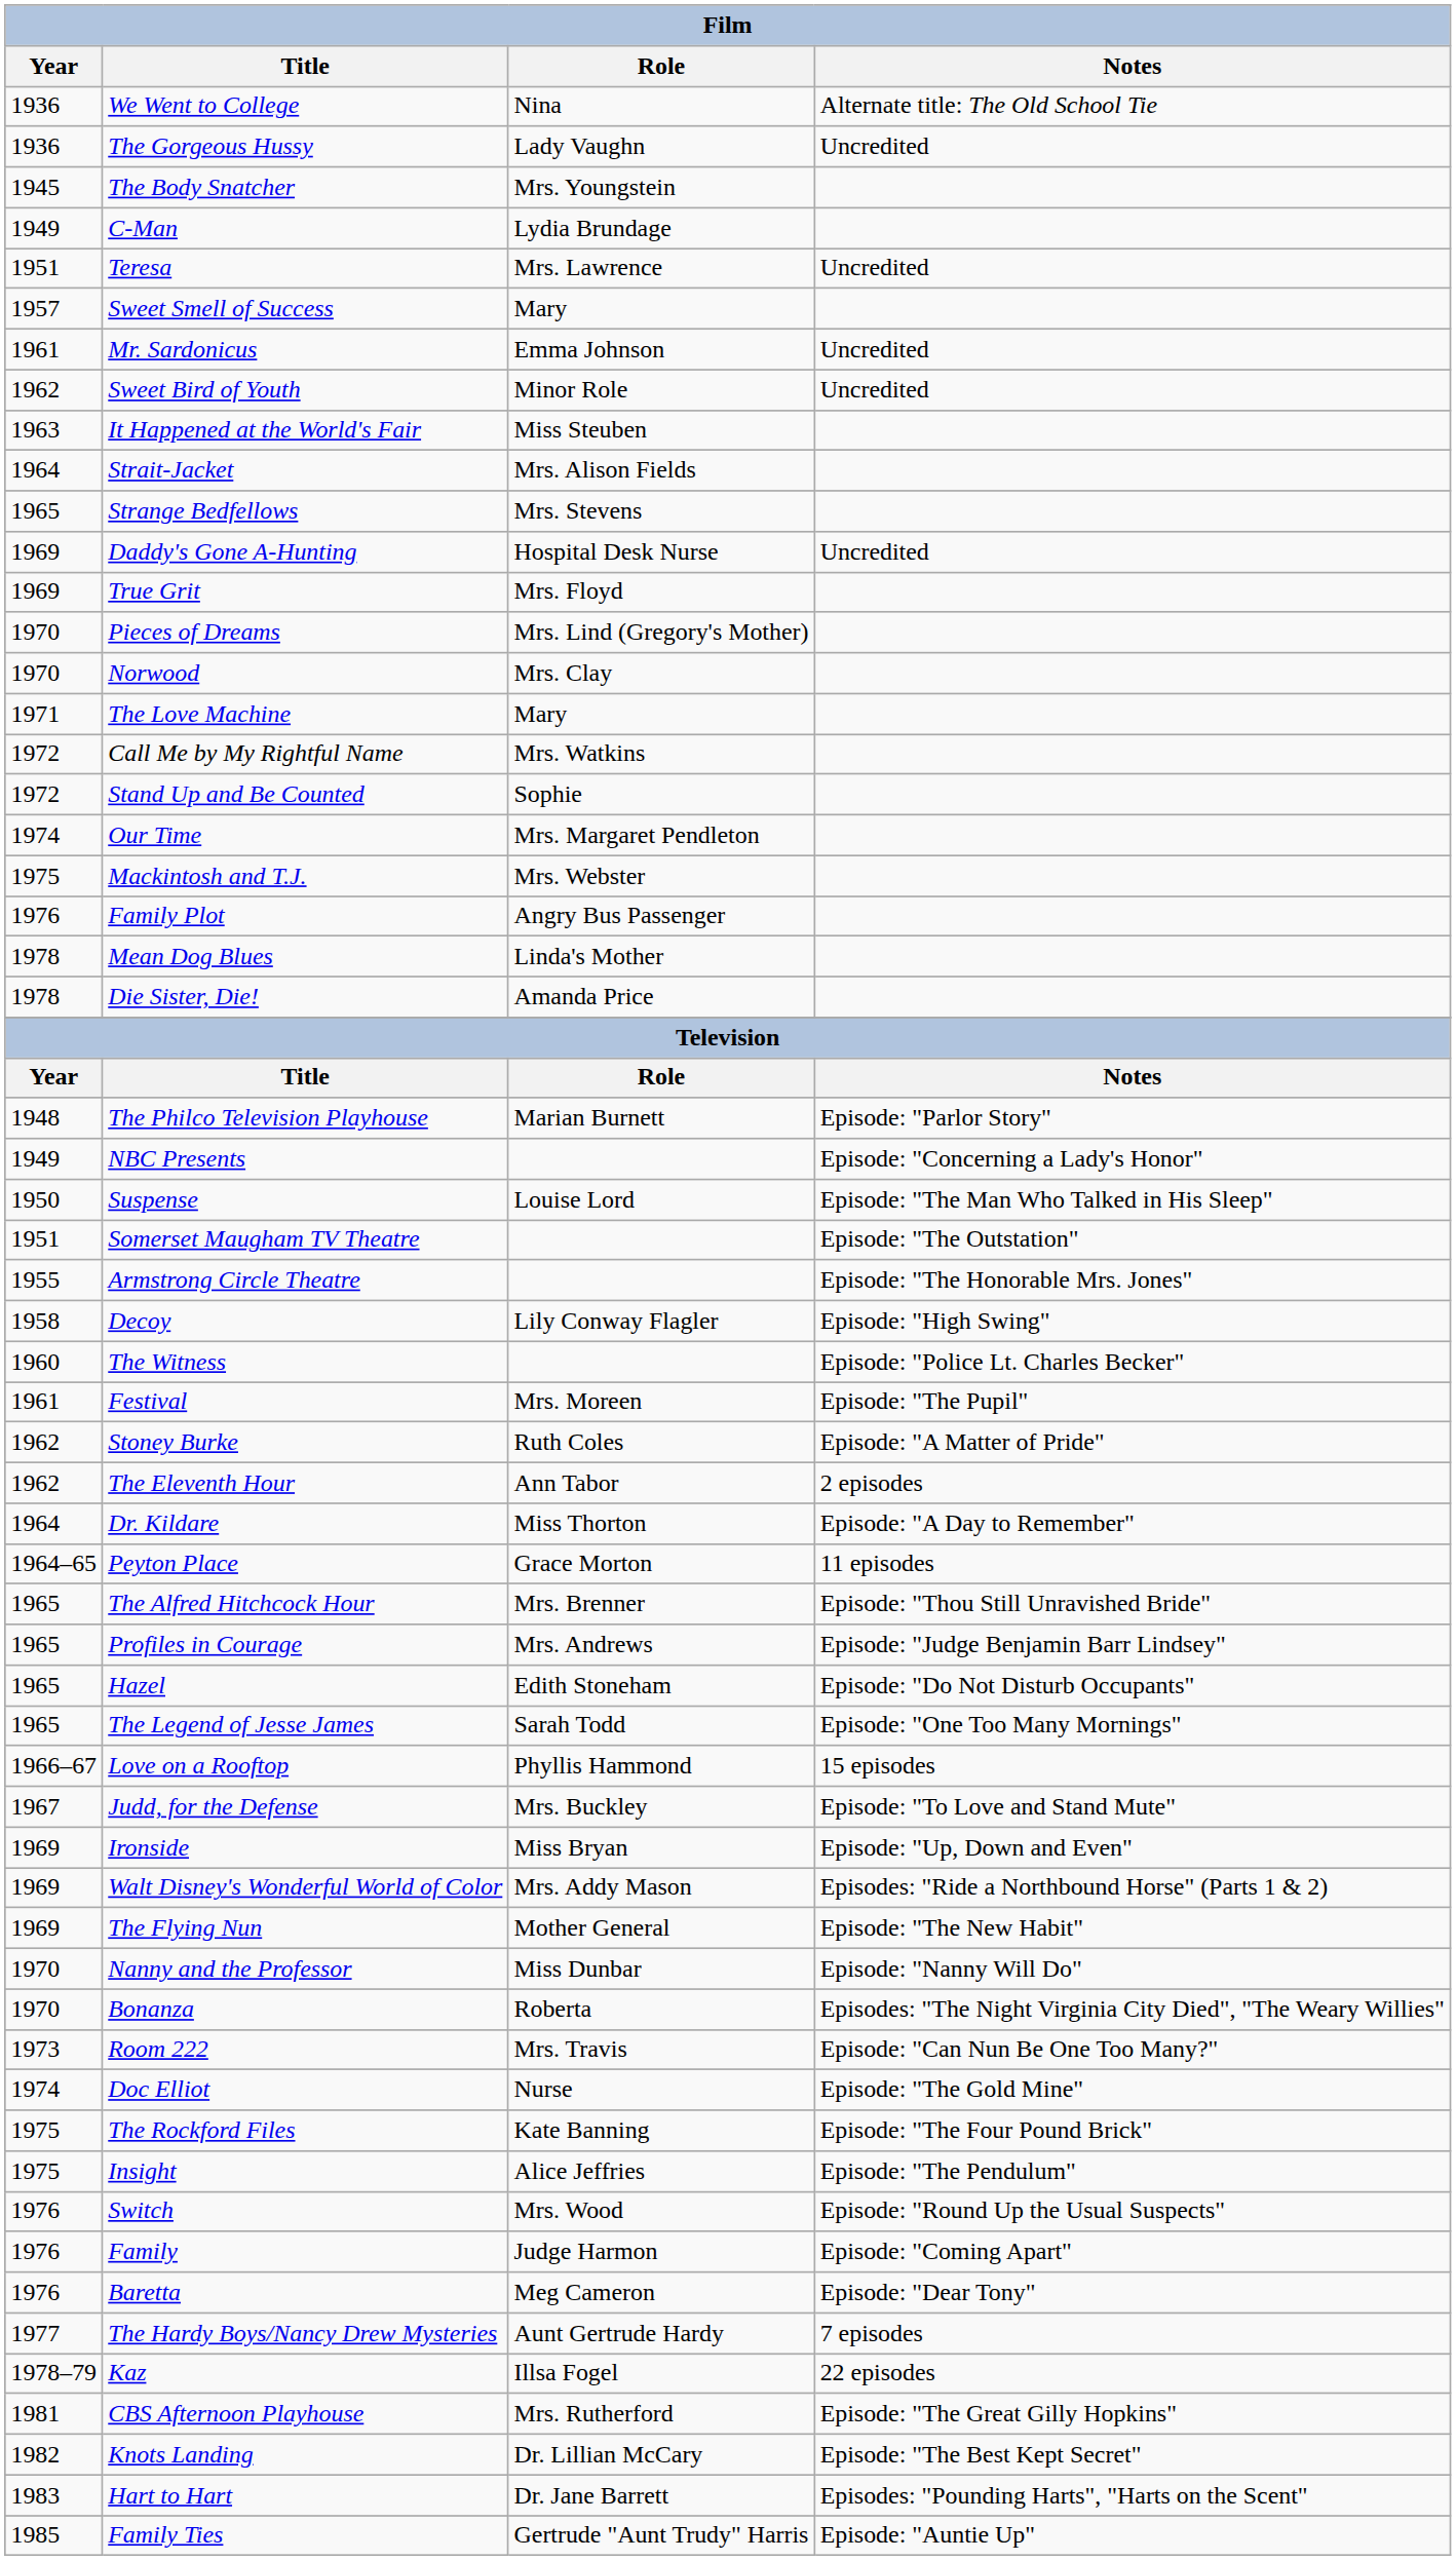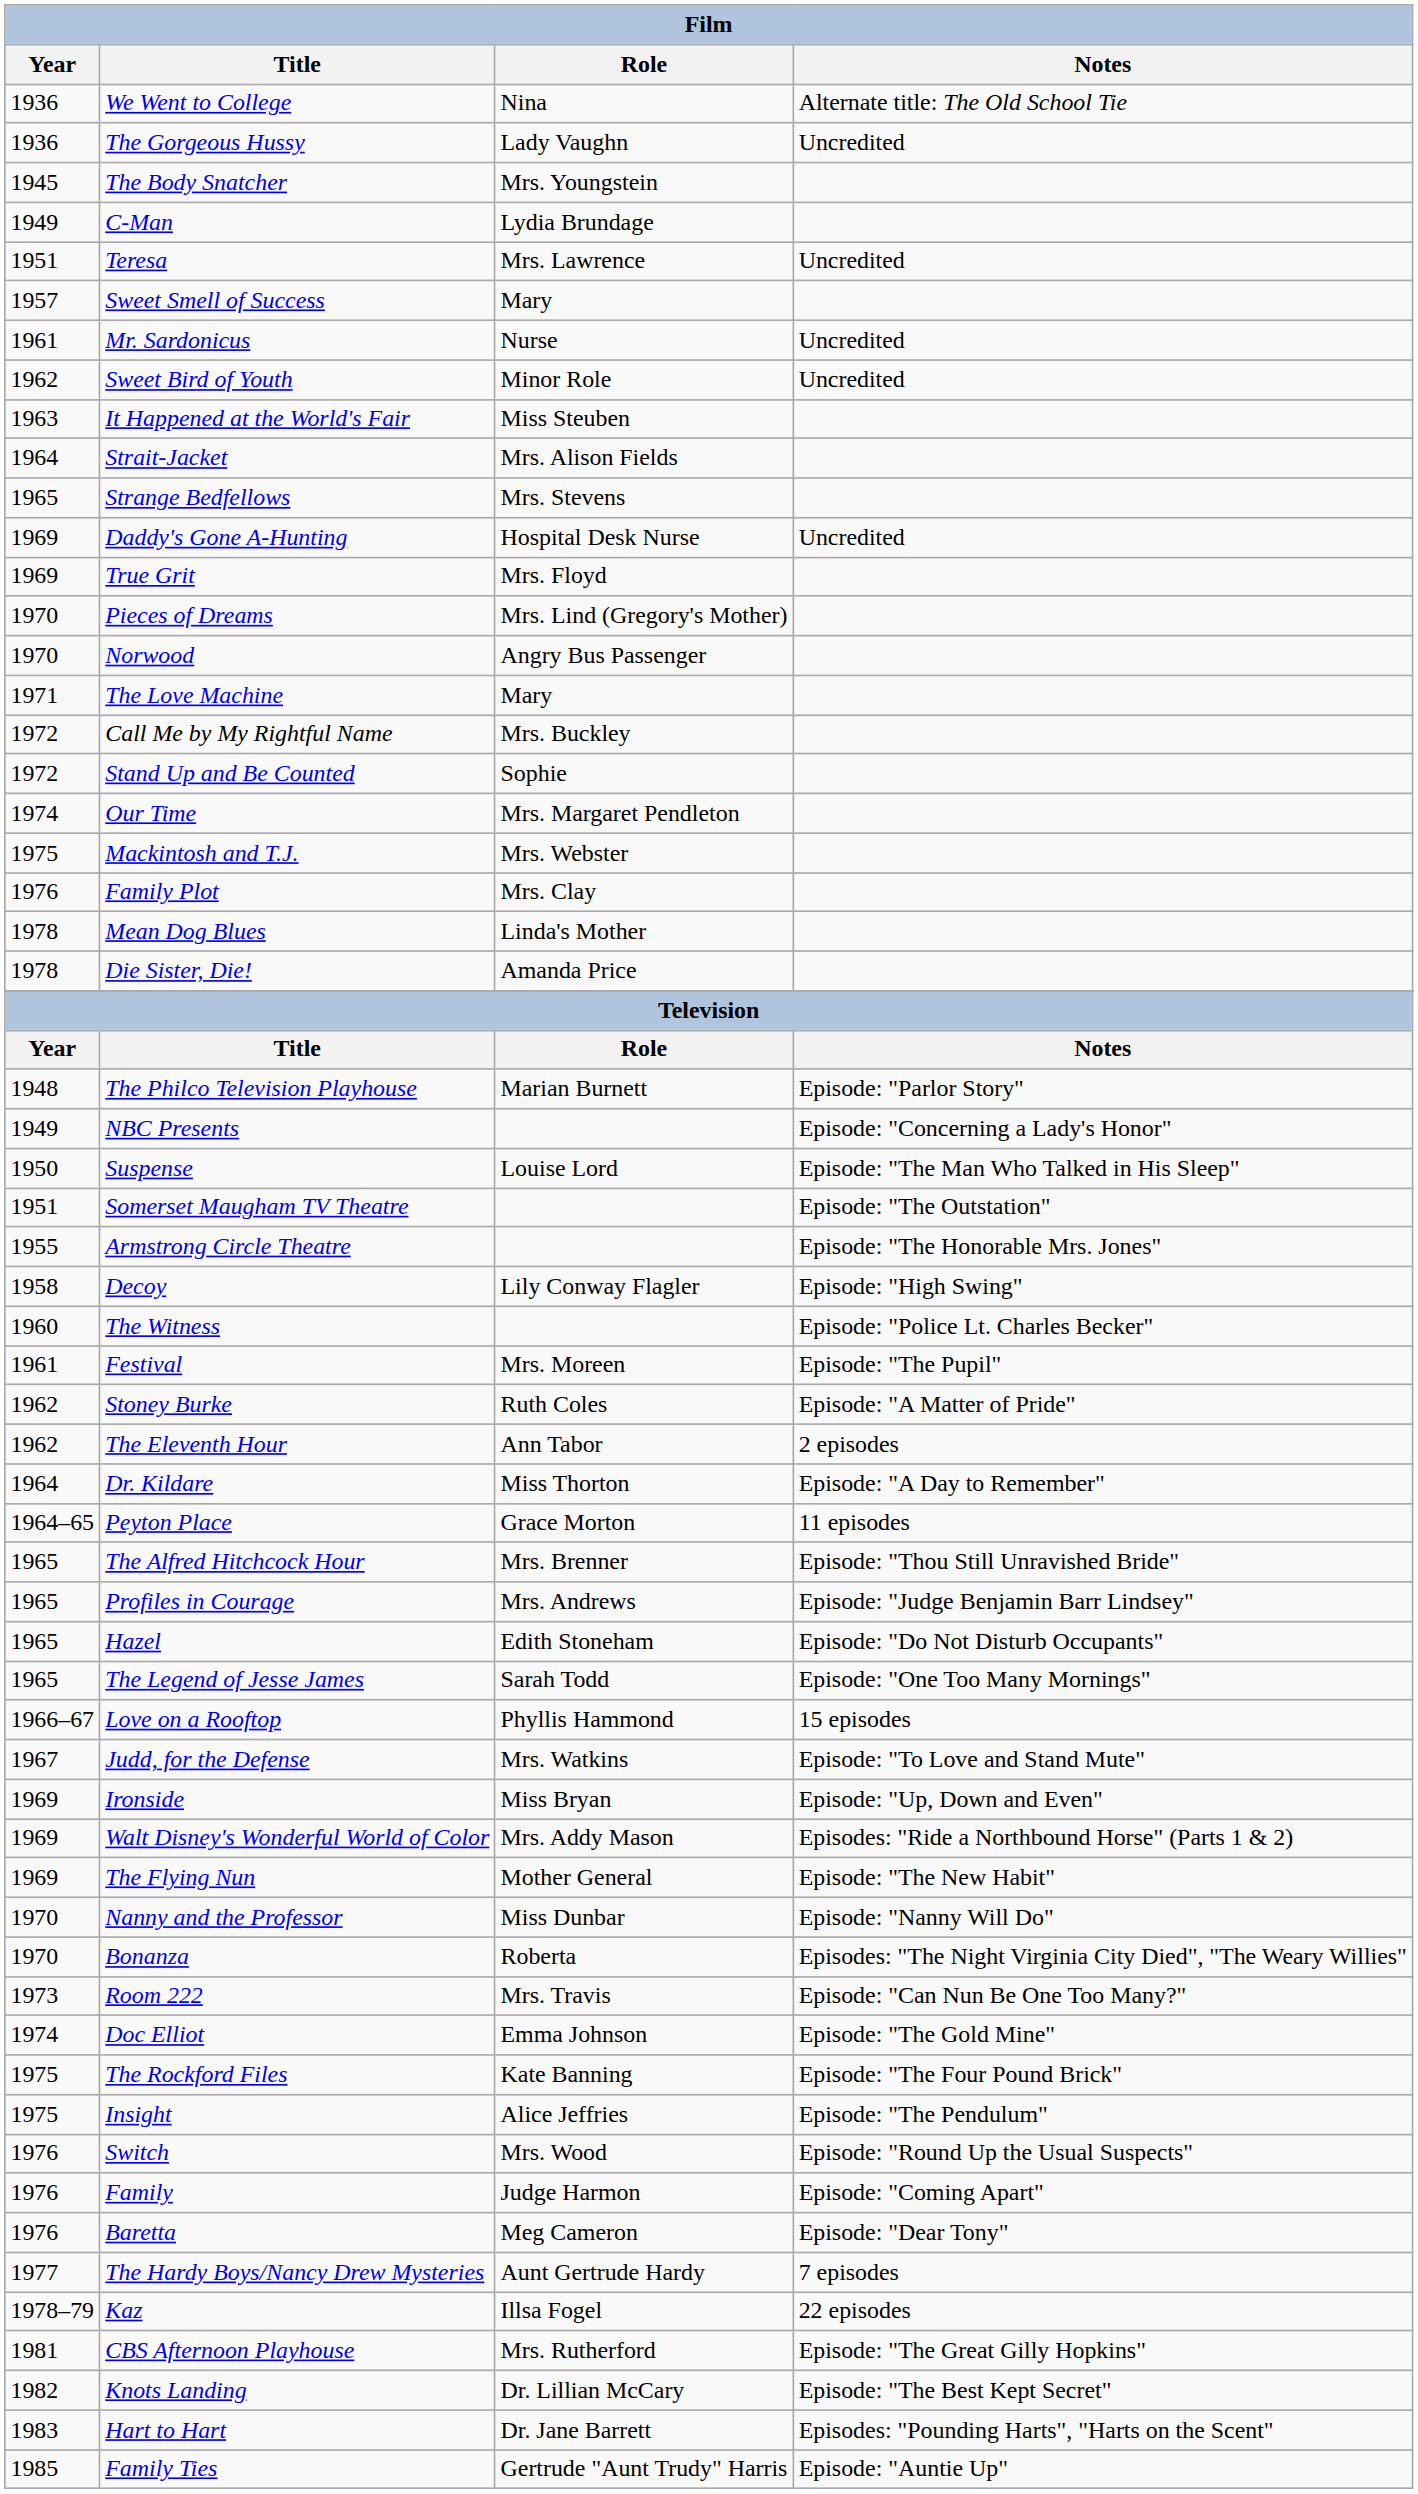Mr. Sardonicus | Role: Emma Johnson -> Nurse
Norwood | Role: Mrs. Clay -> Angry Bus Passenger
Call Me by My Rightful Name | Role: Mrs. Watkins -> Mrs. Buckley
Family Plot | Role: Angry Bus Passenger -> Mrs. Clay
Judd, for the Defense | Role: Mrs. Buckley -> Mrs. Watkins
Doc Elliot | Role: Nurse -> Emma Johnson
